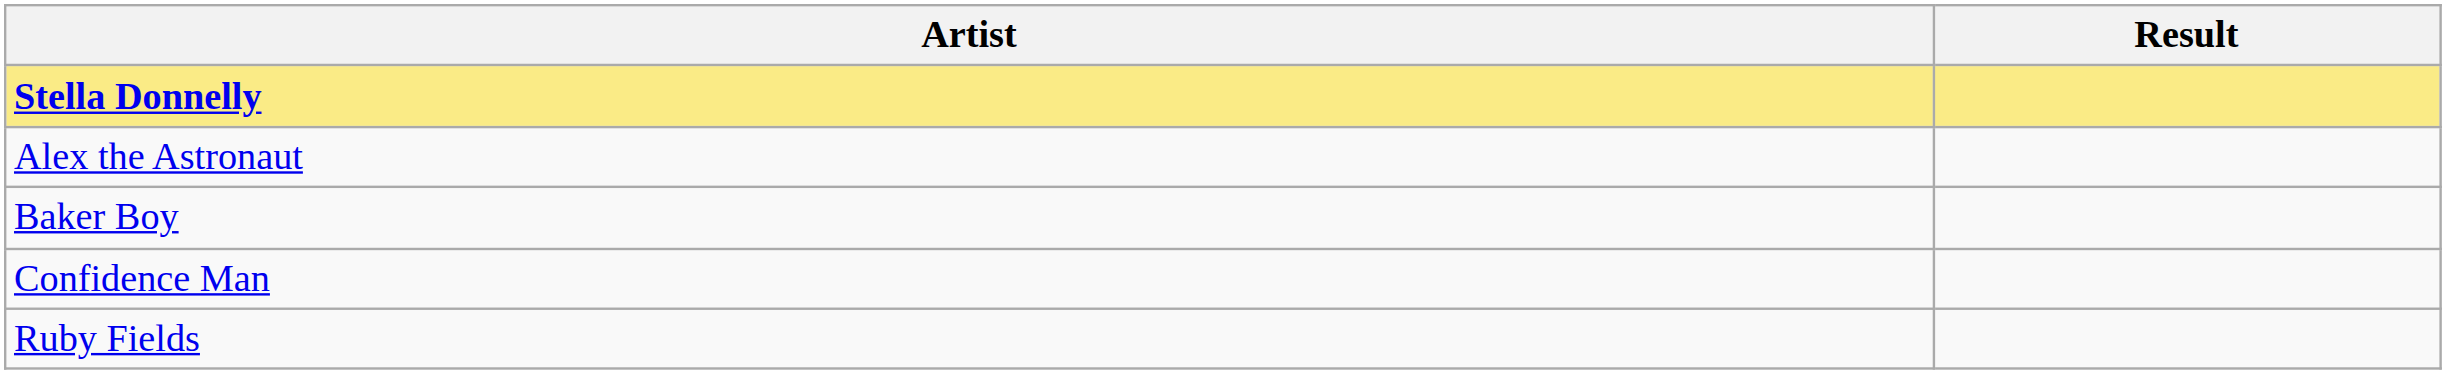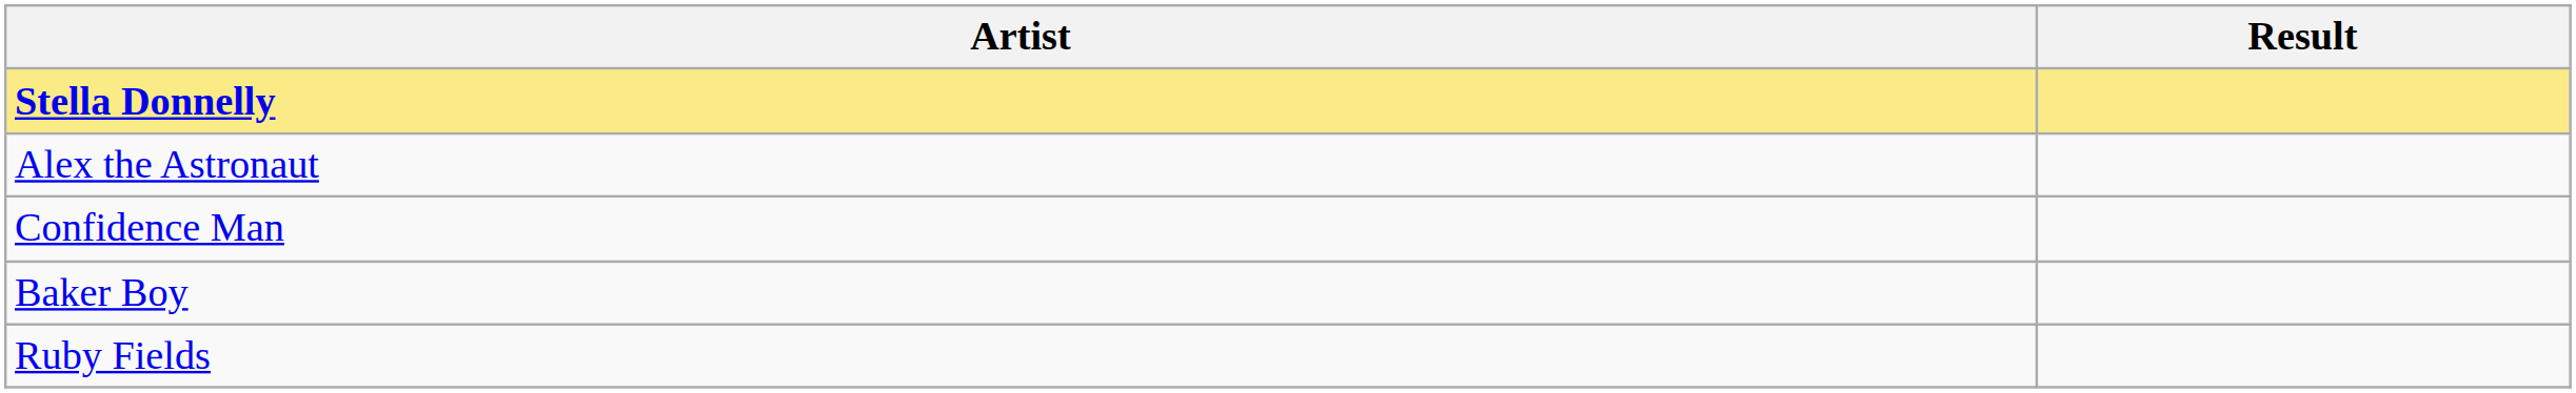rows swapped: Baker Boy <-> Confidence Man
